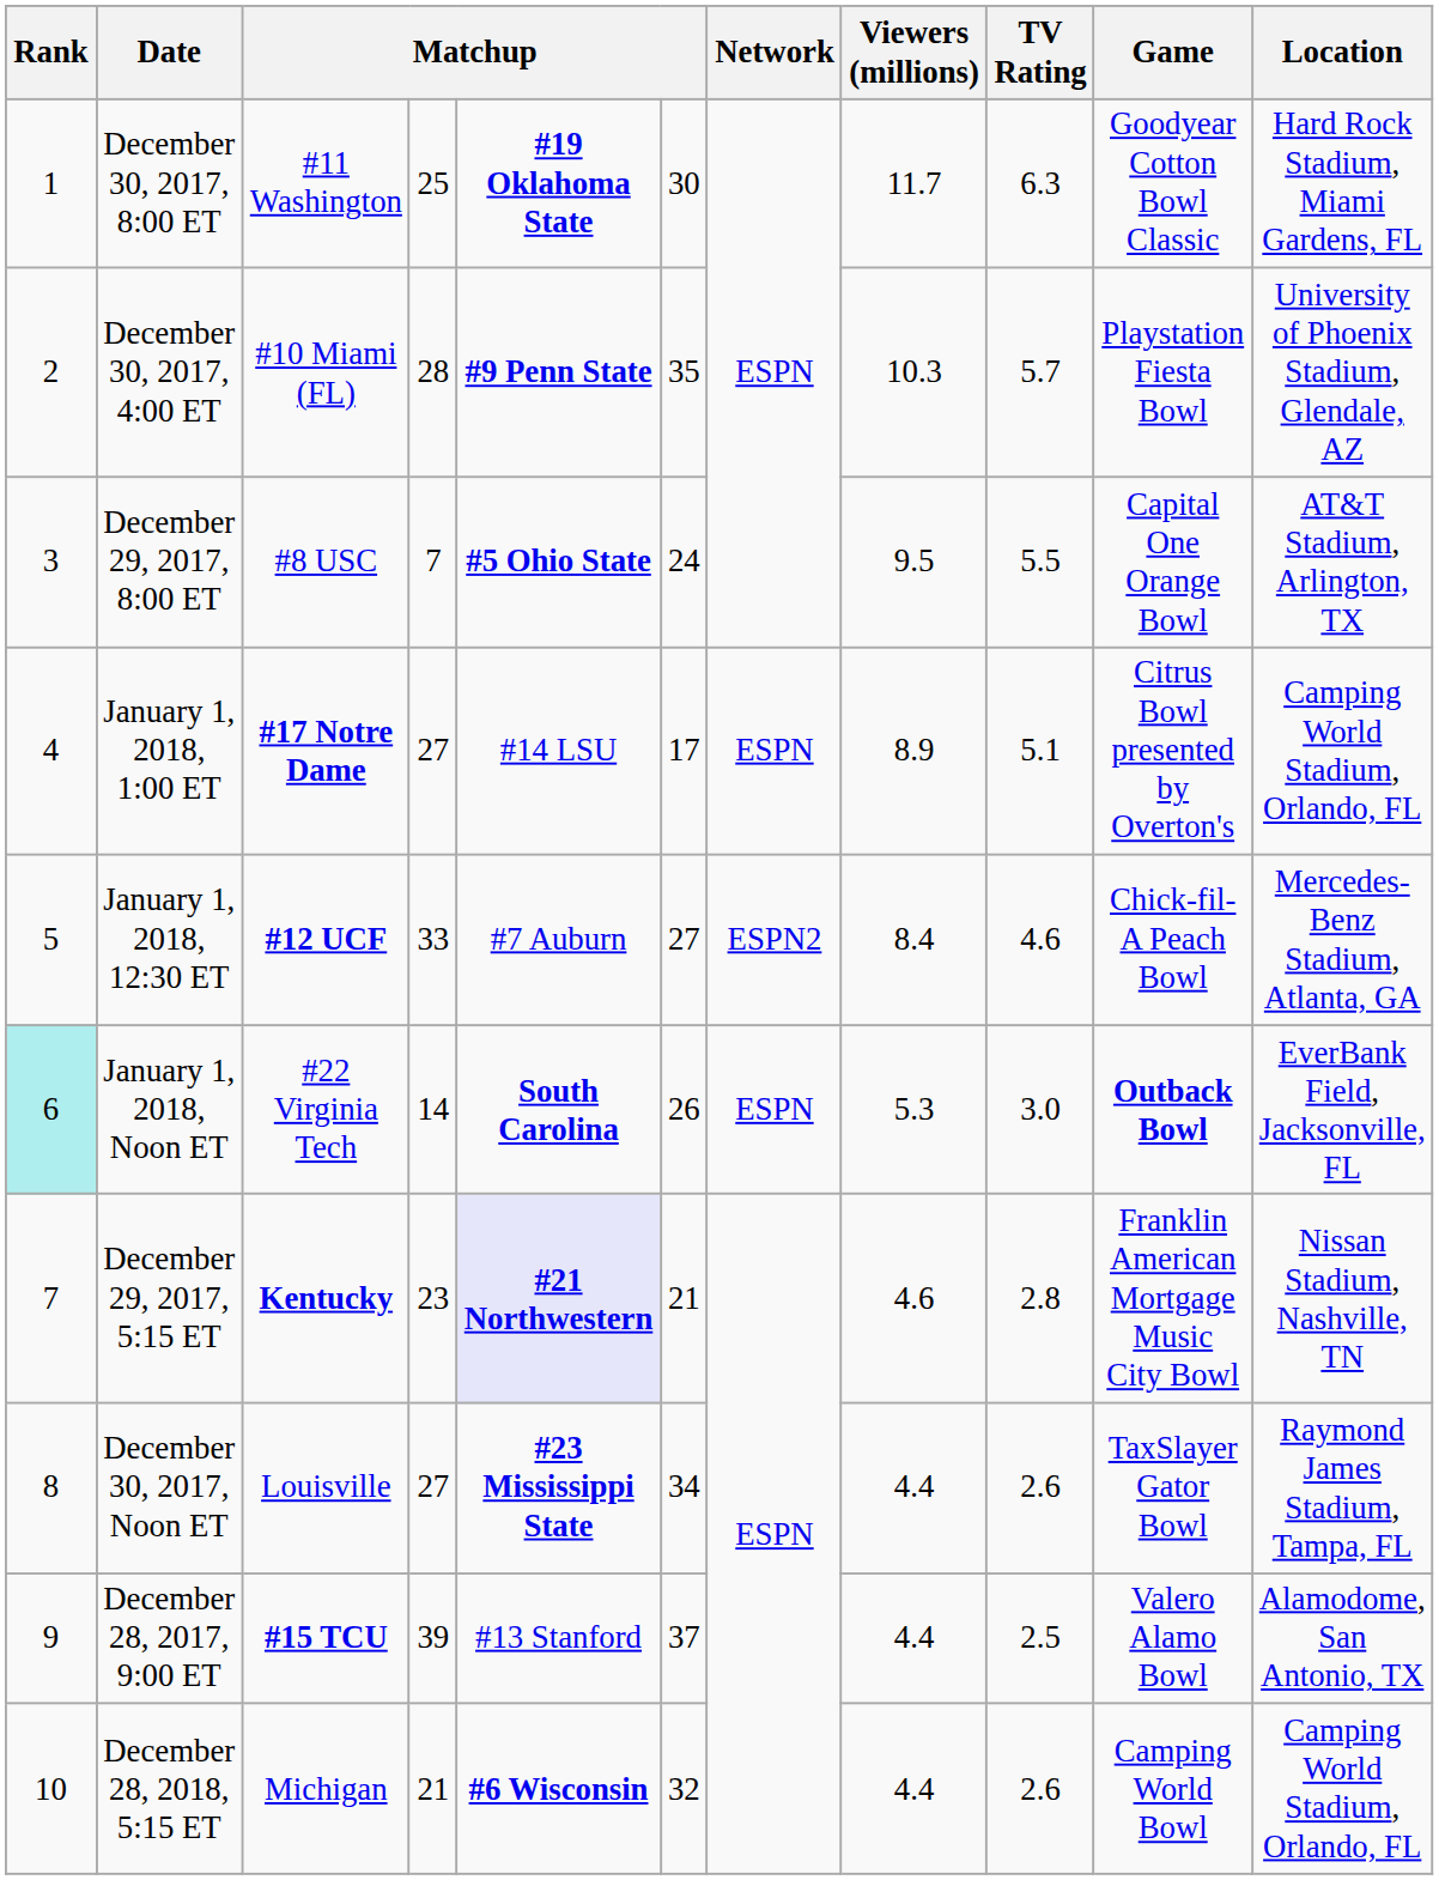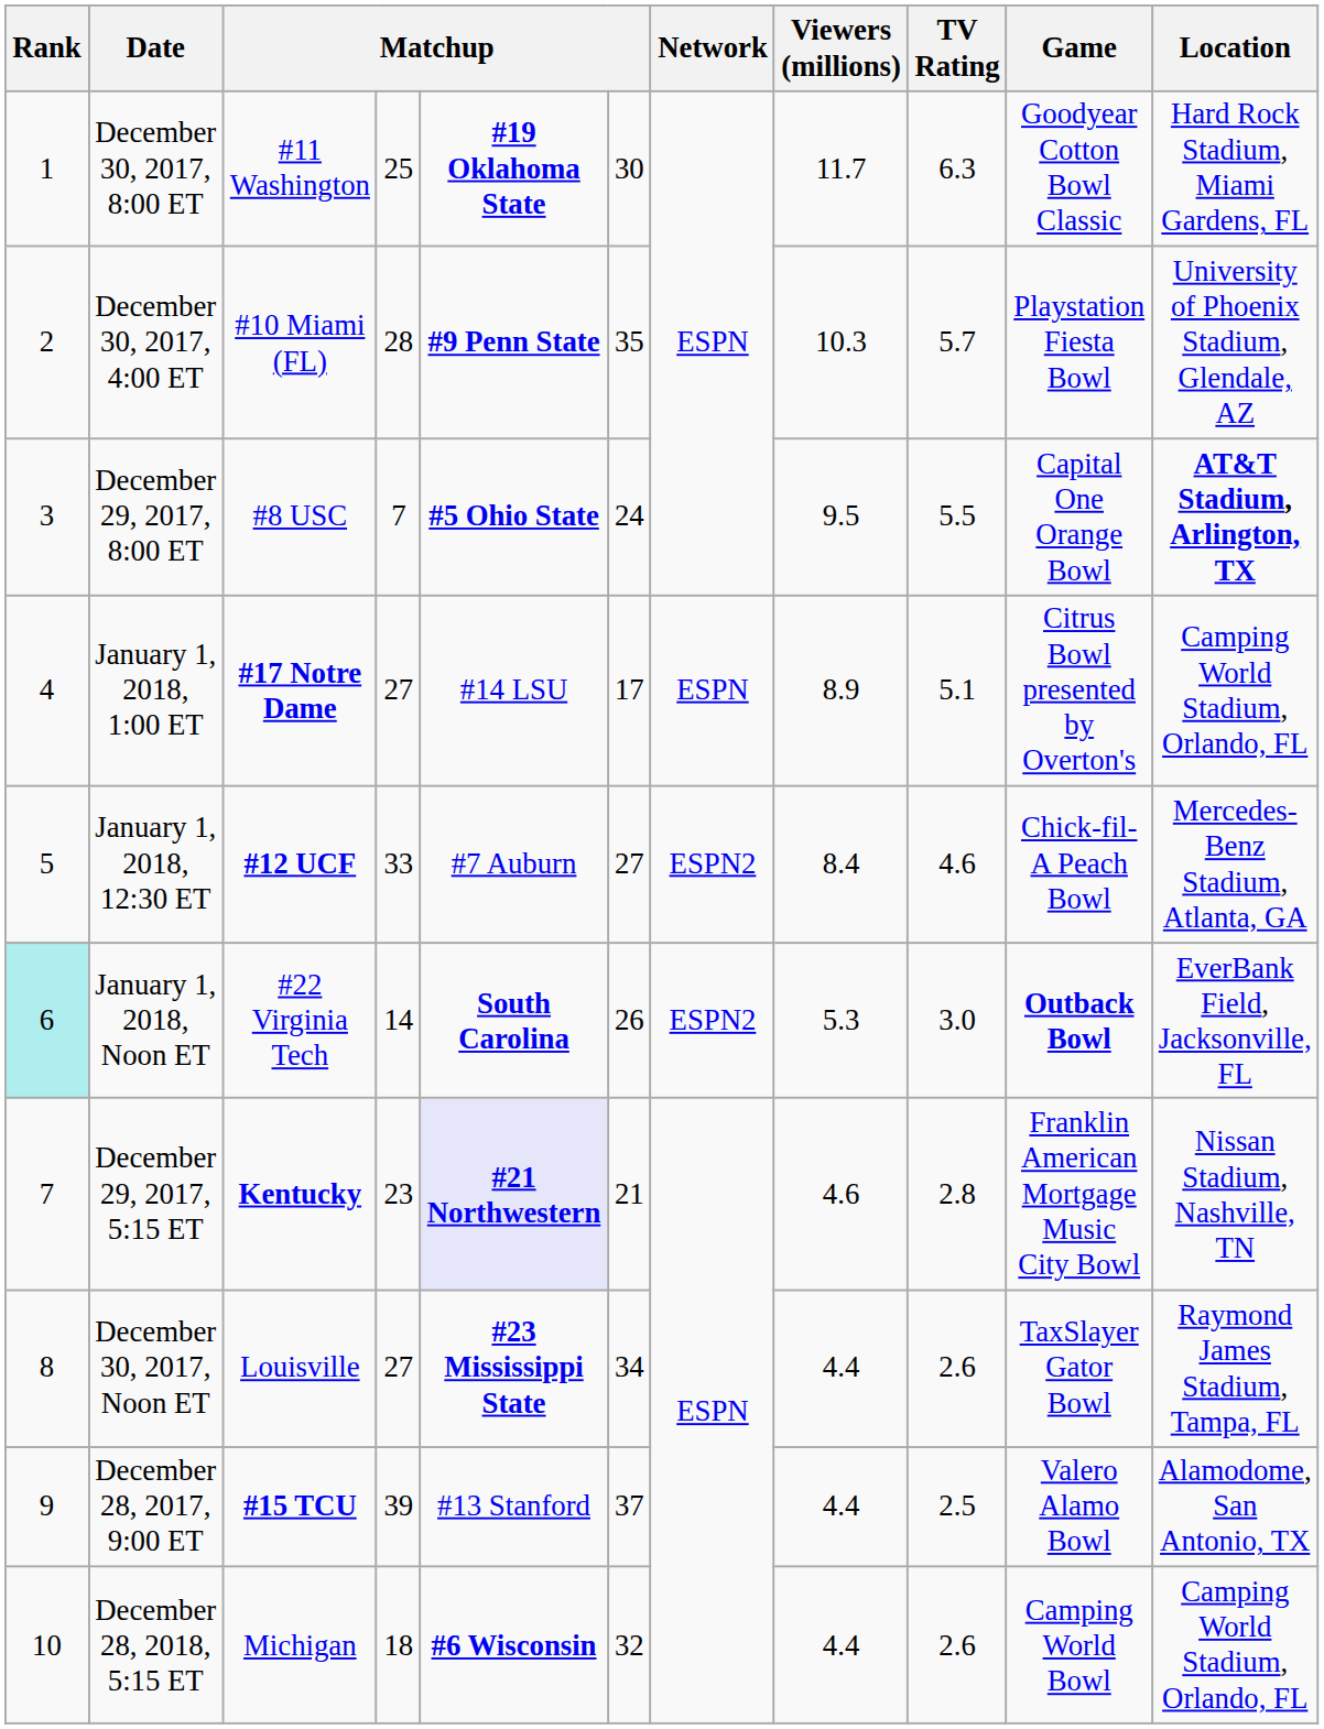December 29, 2017, 8:00 ET | Location: normal -> bold
January 1, 2018, Noon ET | Network: ESPN -> ESPN2
December 28, 2018, 5:15 ET | column 4: 21 -> 18
